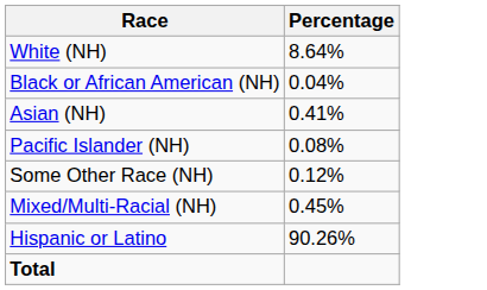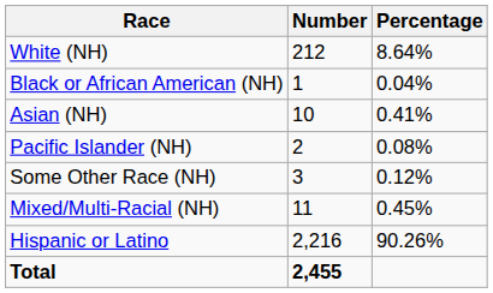+ column: Number | 212 | 1 | 10 | 2 | 3 | 11 | 2,216 | 2,455
